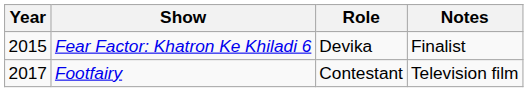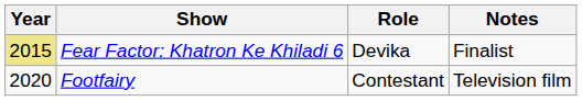Fear Factor: Khatron Ke Khiladi 6 | Year: no background -> khaki background
Footfairy | Year: 2017 -> 2020
